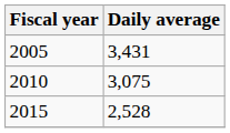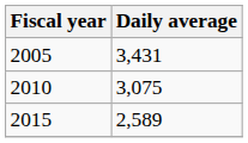2015 | Daily average: 2,528 -> 2,589
